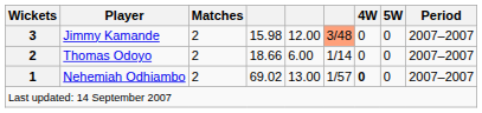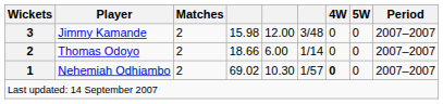Jimmy Kamande | column 6: lightsalmon background -> no background
Nehemiah Odhiambo | column 5: 13.00 -> 10.30
